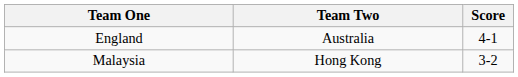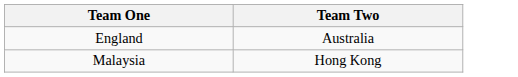- column: Score | 4-1 | 3-2
